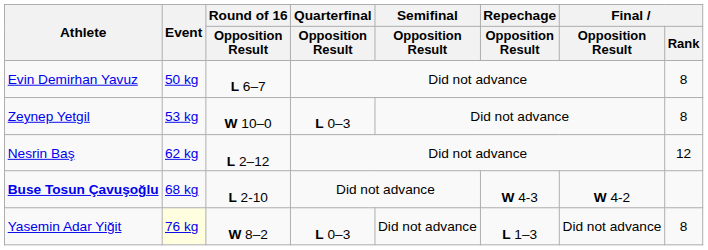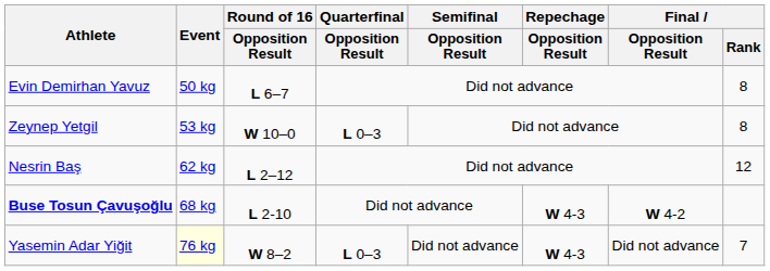Yasemin Adar Yiğit | Repechage / Opposition Result: L 1–3 -> W 4-3
Yasemin Adar Yiğit | Final / Rank: 8 -> 7
